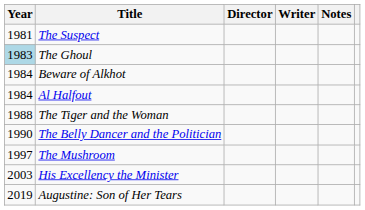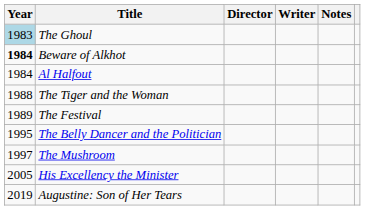- row: 1981 | The Suspect
Beware of Alkhot | Year: normal -> bold
+ row: 1989 | The Festival
The Belly Dancer and the Politician | Year: 1990 -> 1995
His Excellency the Minister | Year: 2003 -> 2005
